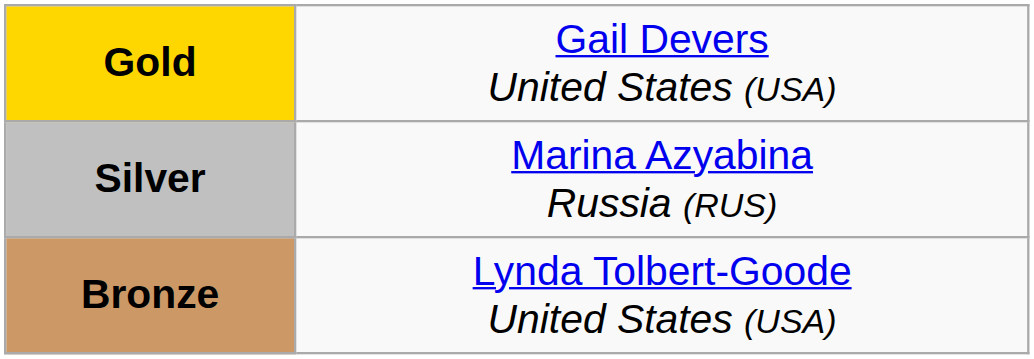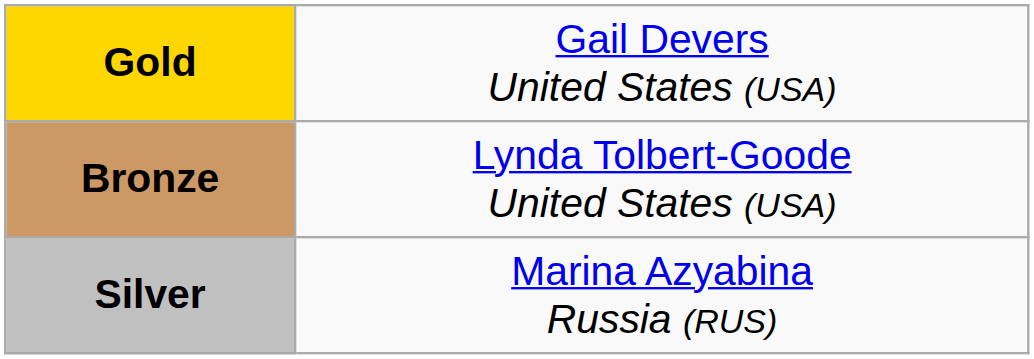rows swapped: Silver <-> Bronze
